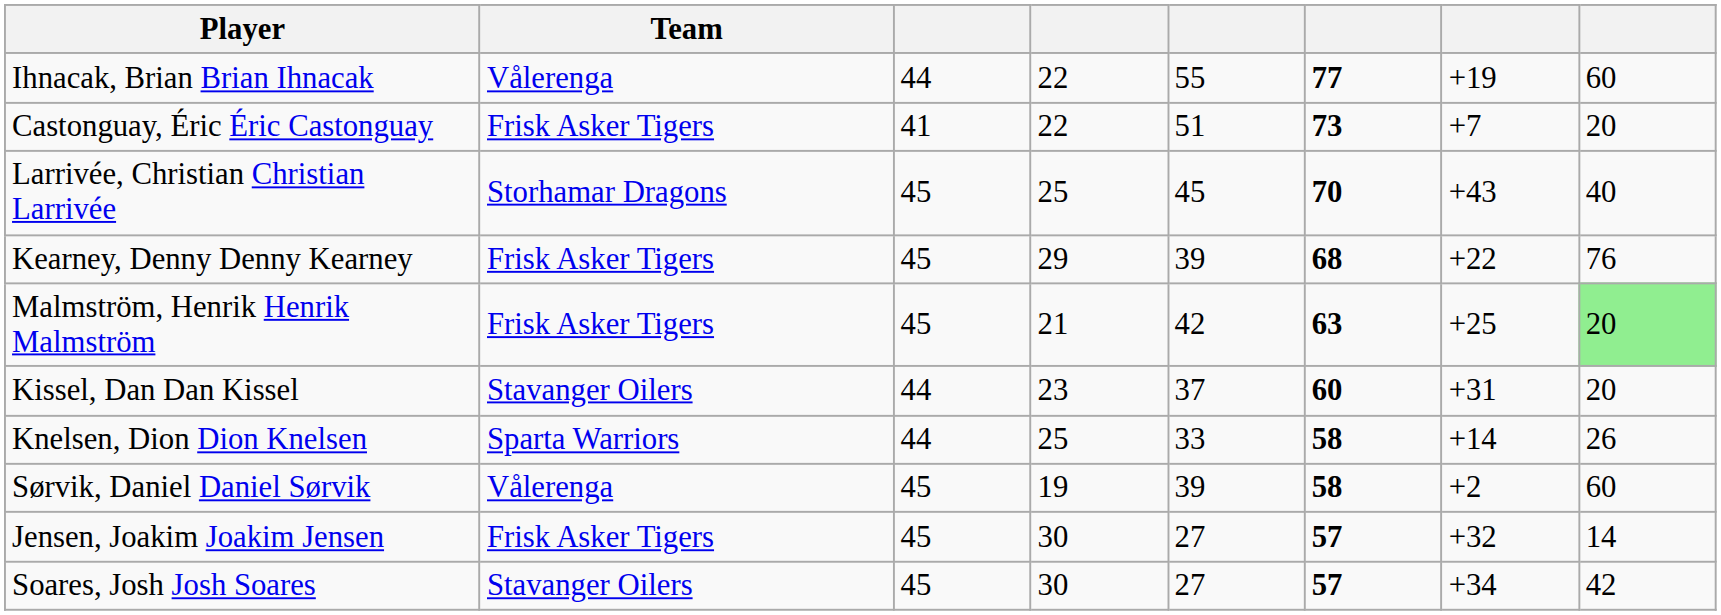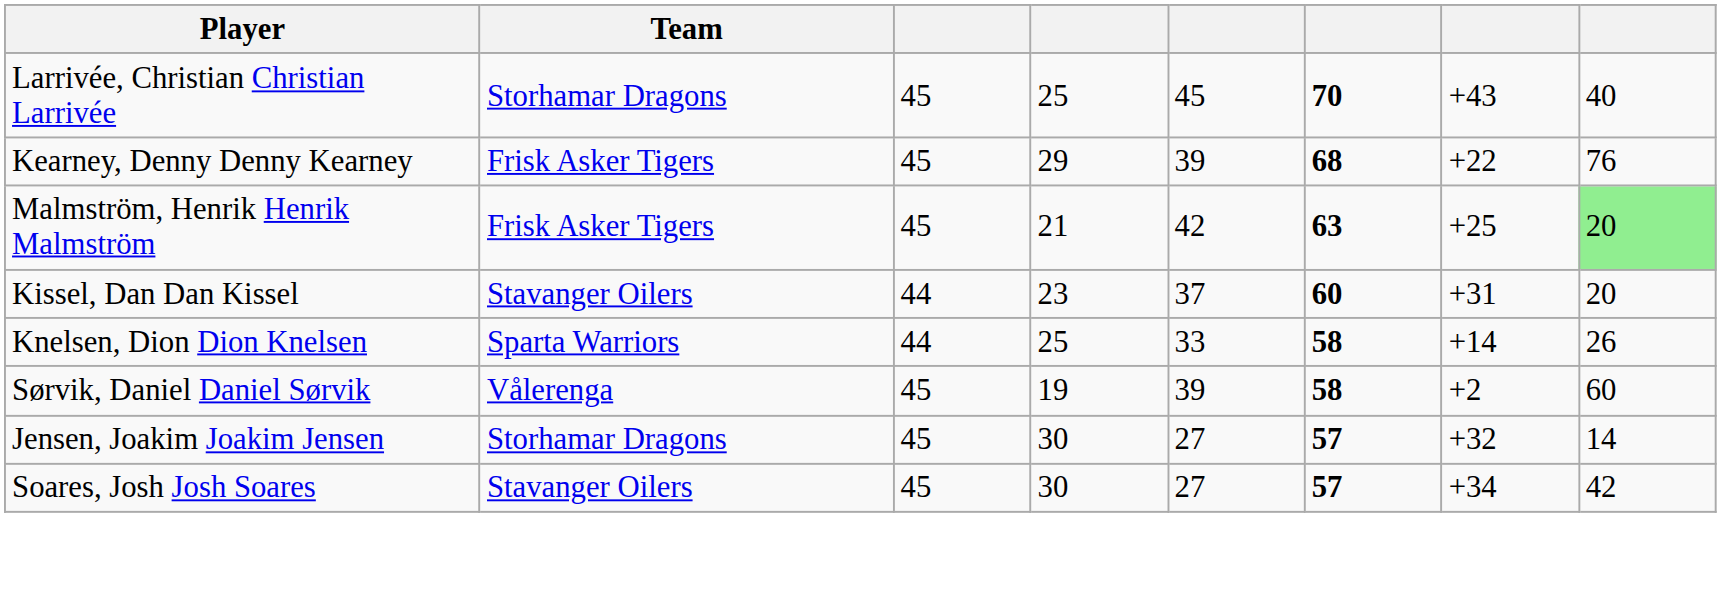- row: Ihnacak, Brian Brian Ihnacak | Vålerenga | 44 | 22 | 55 | 77 | +19 | 60
- row: Castonguay, Éric Éric Castonguay | Frisk Asker Tigers | 41 | 22 | 51 | 73 | +7 | 20
Jensen, Joakim Joakim Jensen | Team: Frisk Asker Tigers -> Storhamar Dragons
